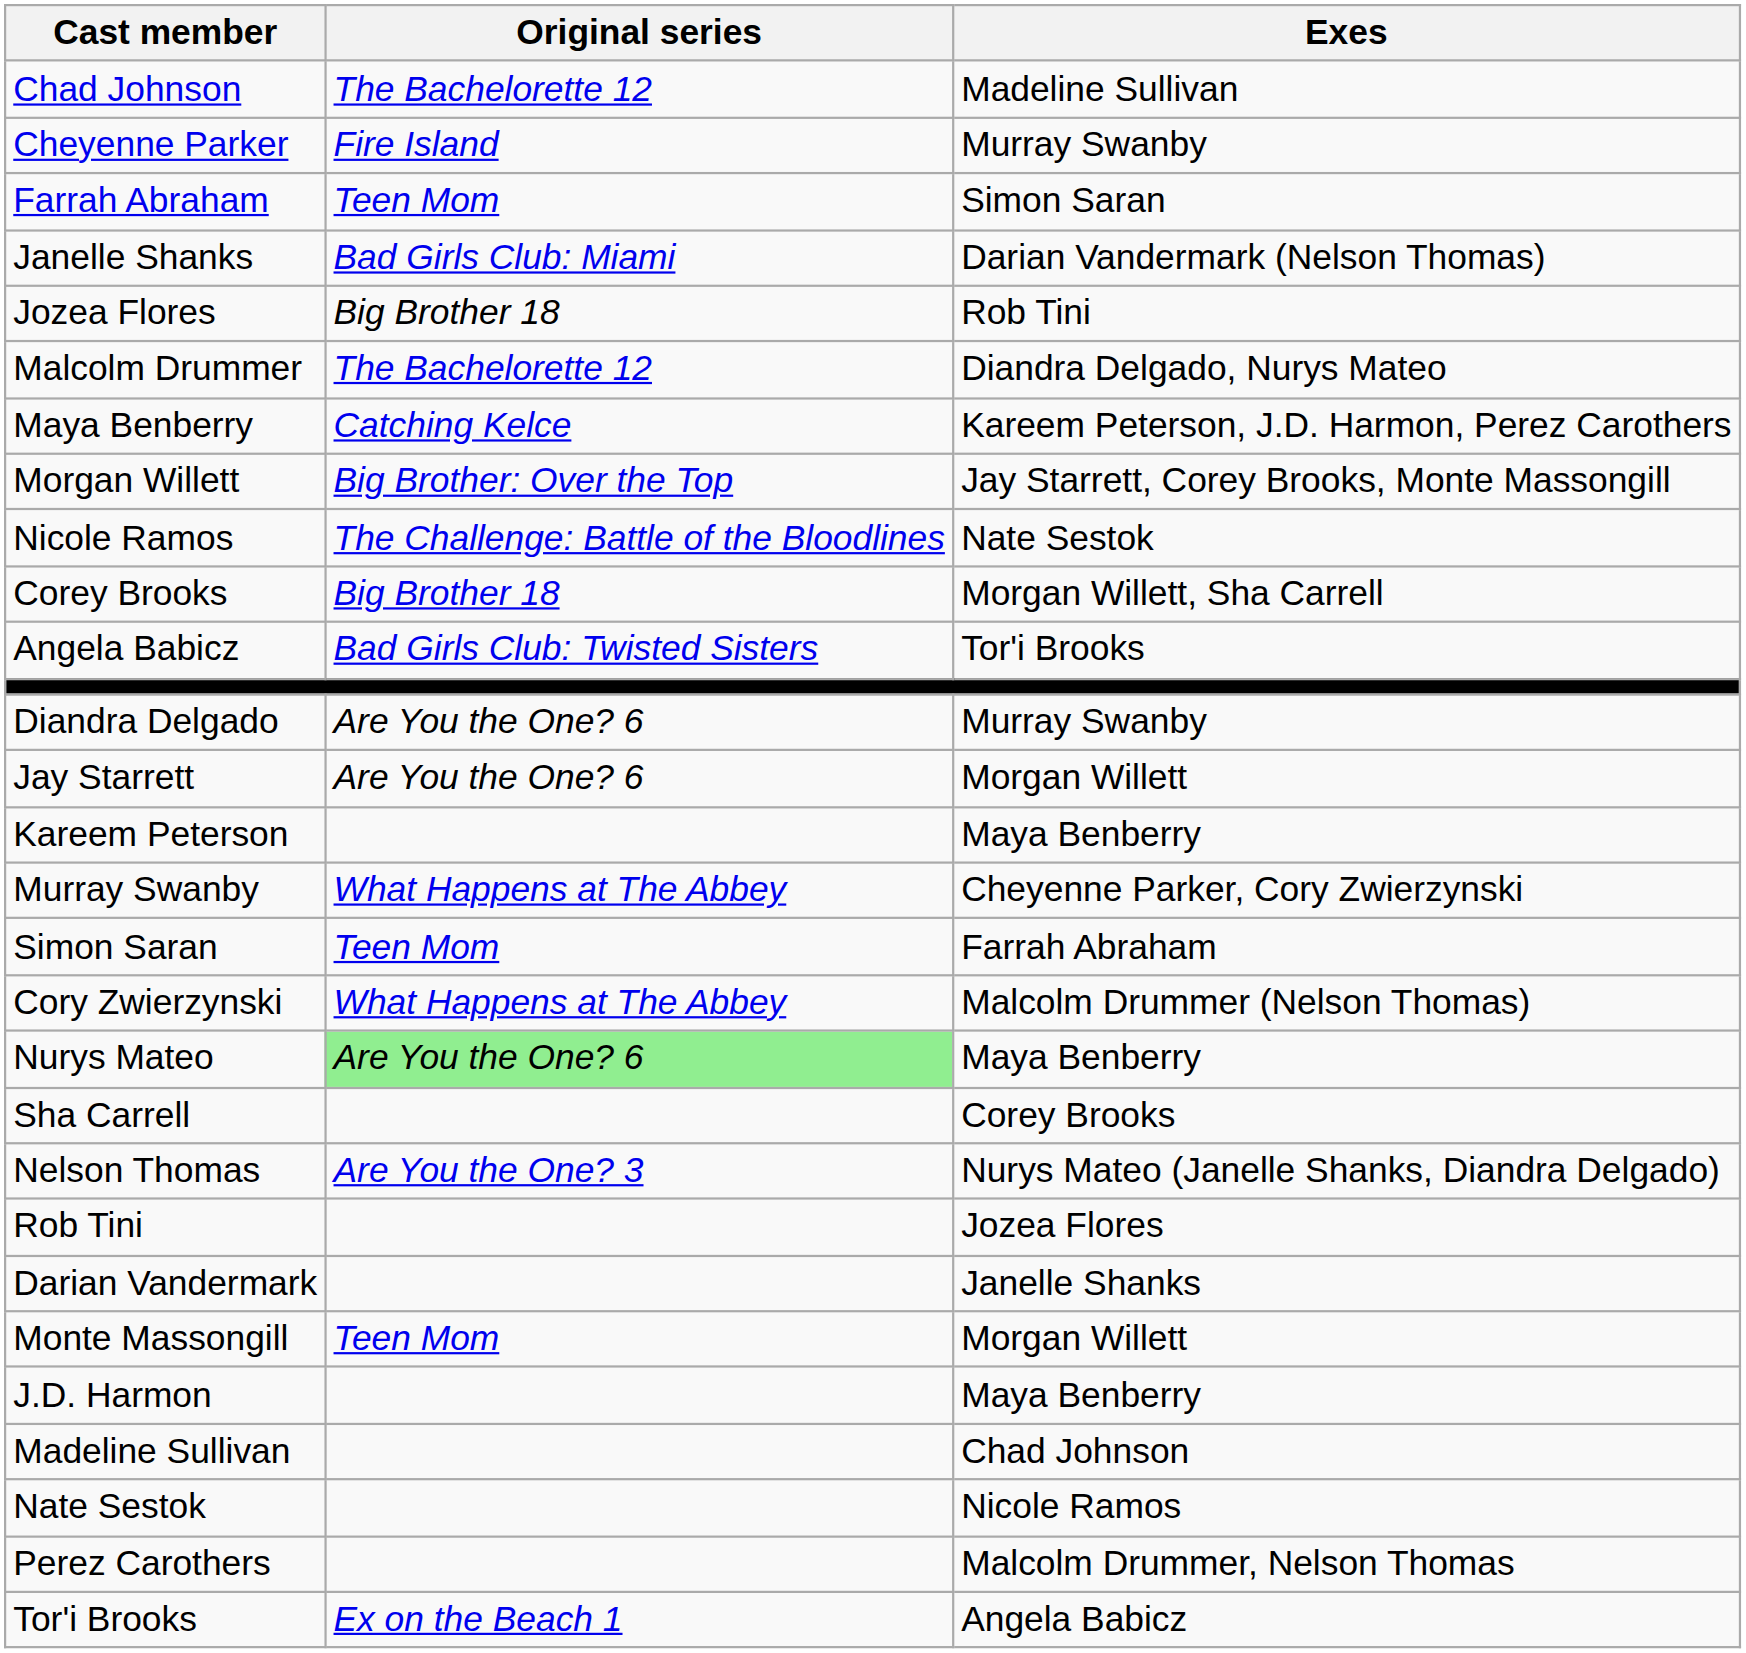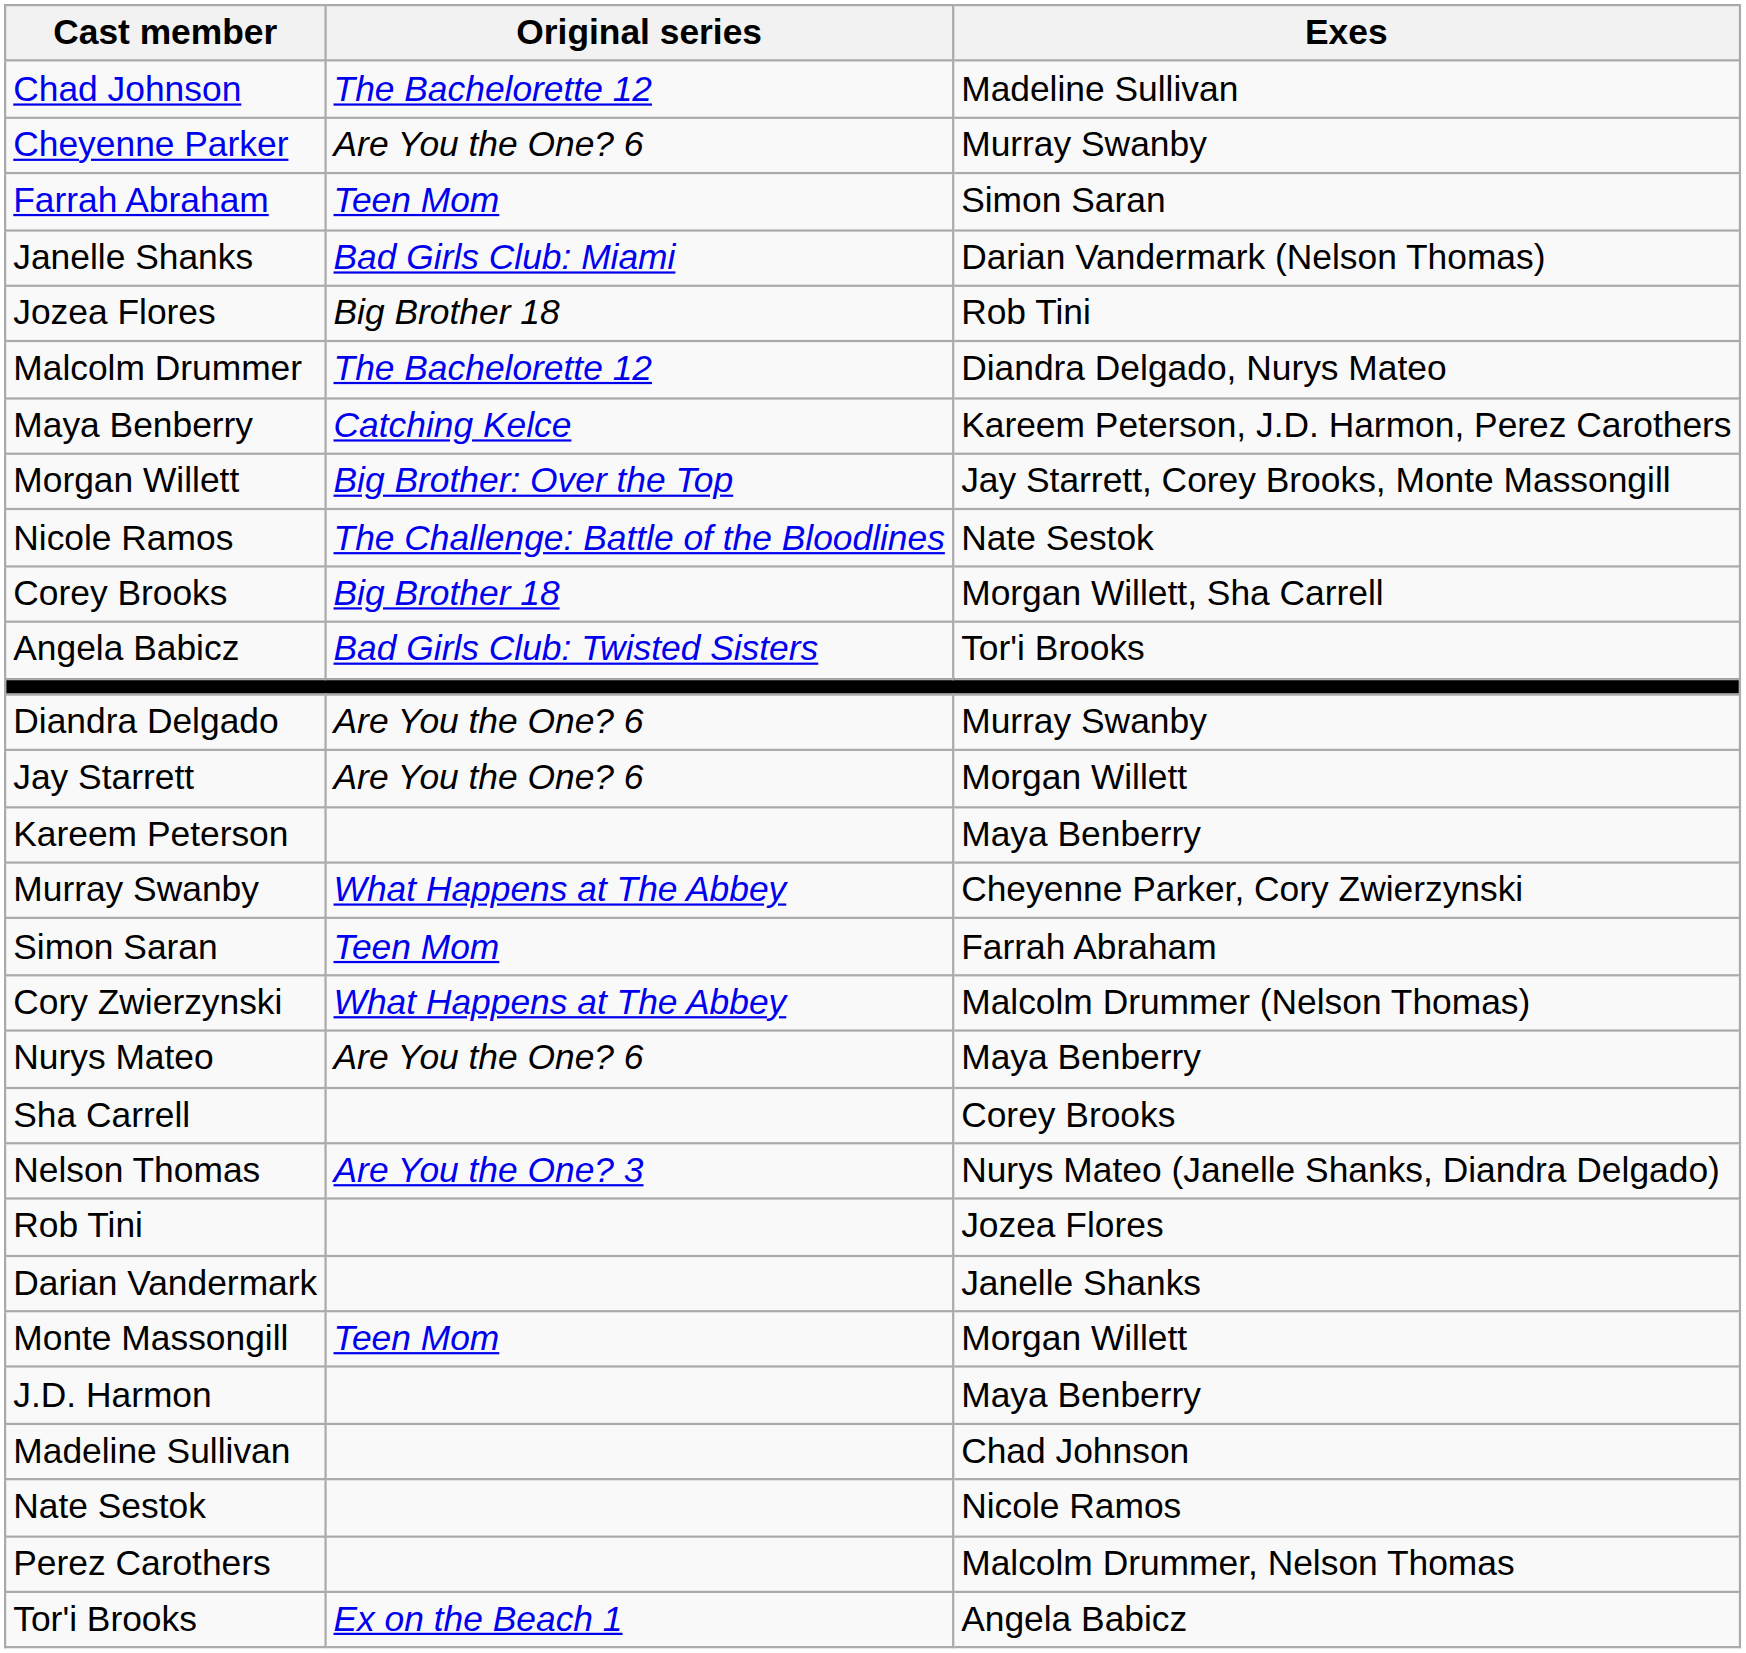Cheyenne Parker | Original series: Fire Island -> Are You the One? 6
Nurys Mateo | Original series: lightgreen background -> no background
